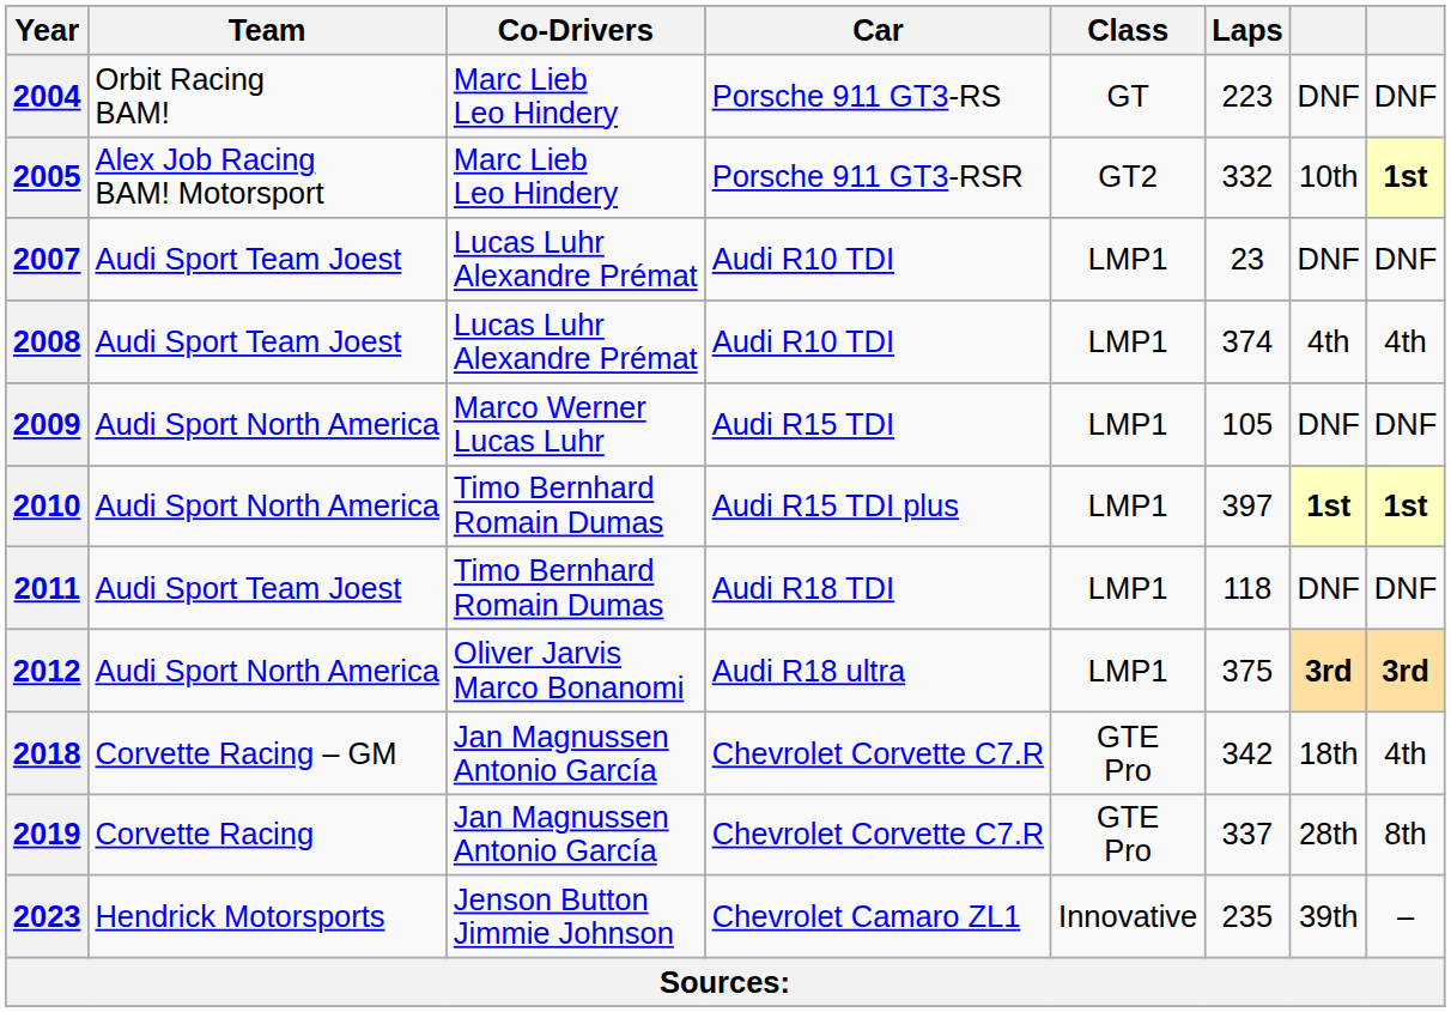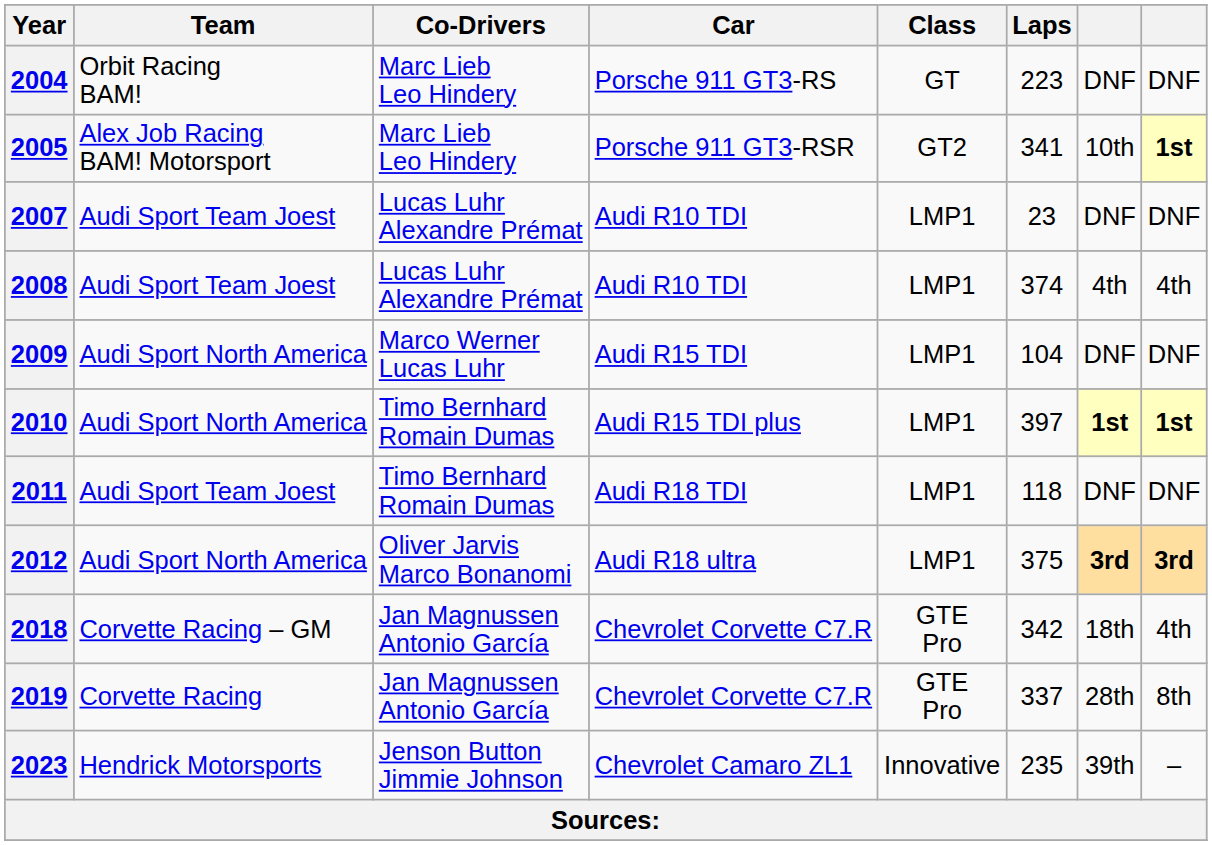2005 | Laps: 332 -> 341
2009 | Laps: 105 -> 104
